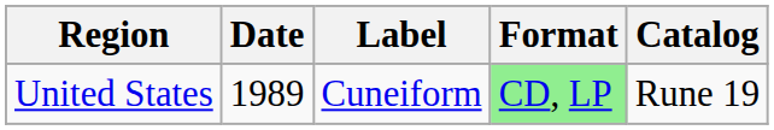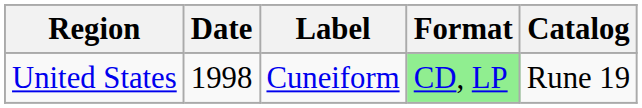United States | Date: 1989 -> 1998
